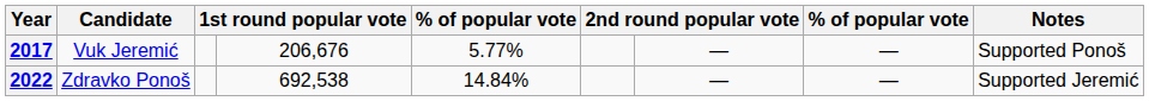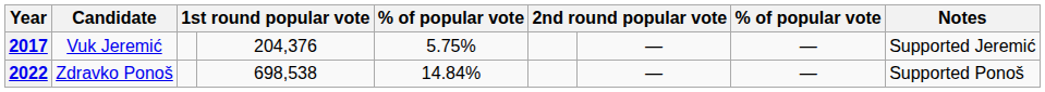2017 | column 4: 206,676 -> 204,376
2017 | column 5: 5.77% -> 5.75%
2017 | Notes: Supported Ponoš -> Supported Jeremić
2022 | column 4: 692,538 -> 698,538
2022 | Notes: Supported Jeremić -> Supported Ponoš
